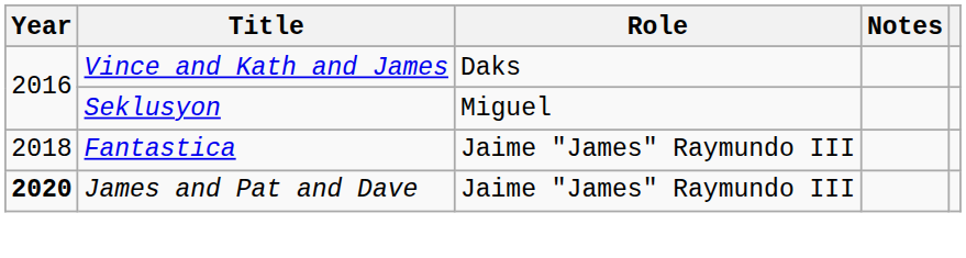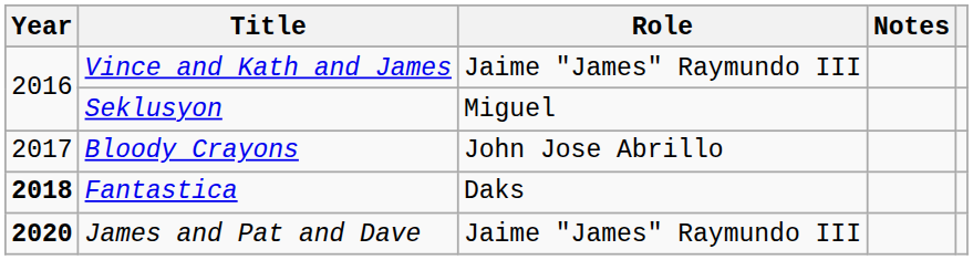Vince and Kath and James | Role: Daks -> Jaime "James" Raymundo III
+ row: 2017 | Bloody Crayons | John Jose Abrillo
Fantastica | Year: normal -> bold
Fantastica | Role: Jaime "James" Raymundo III -> Daks
